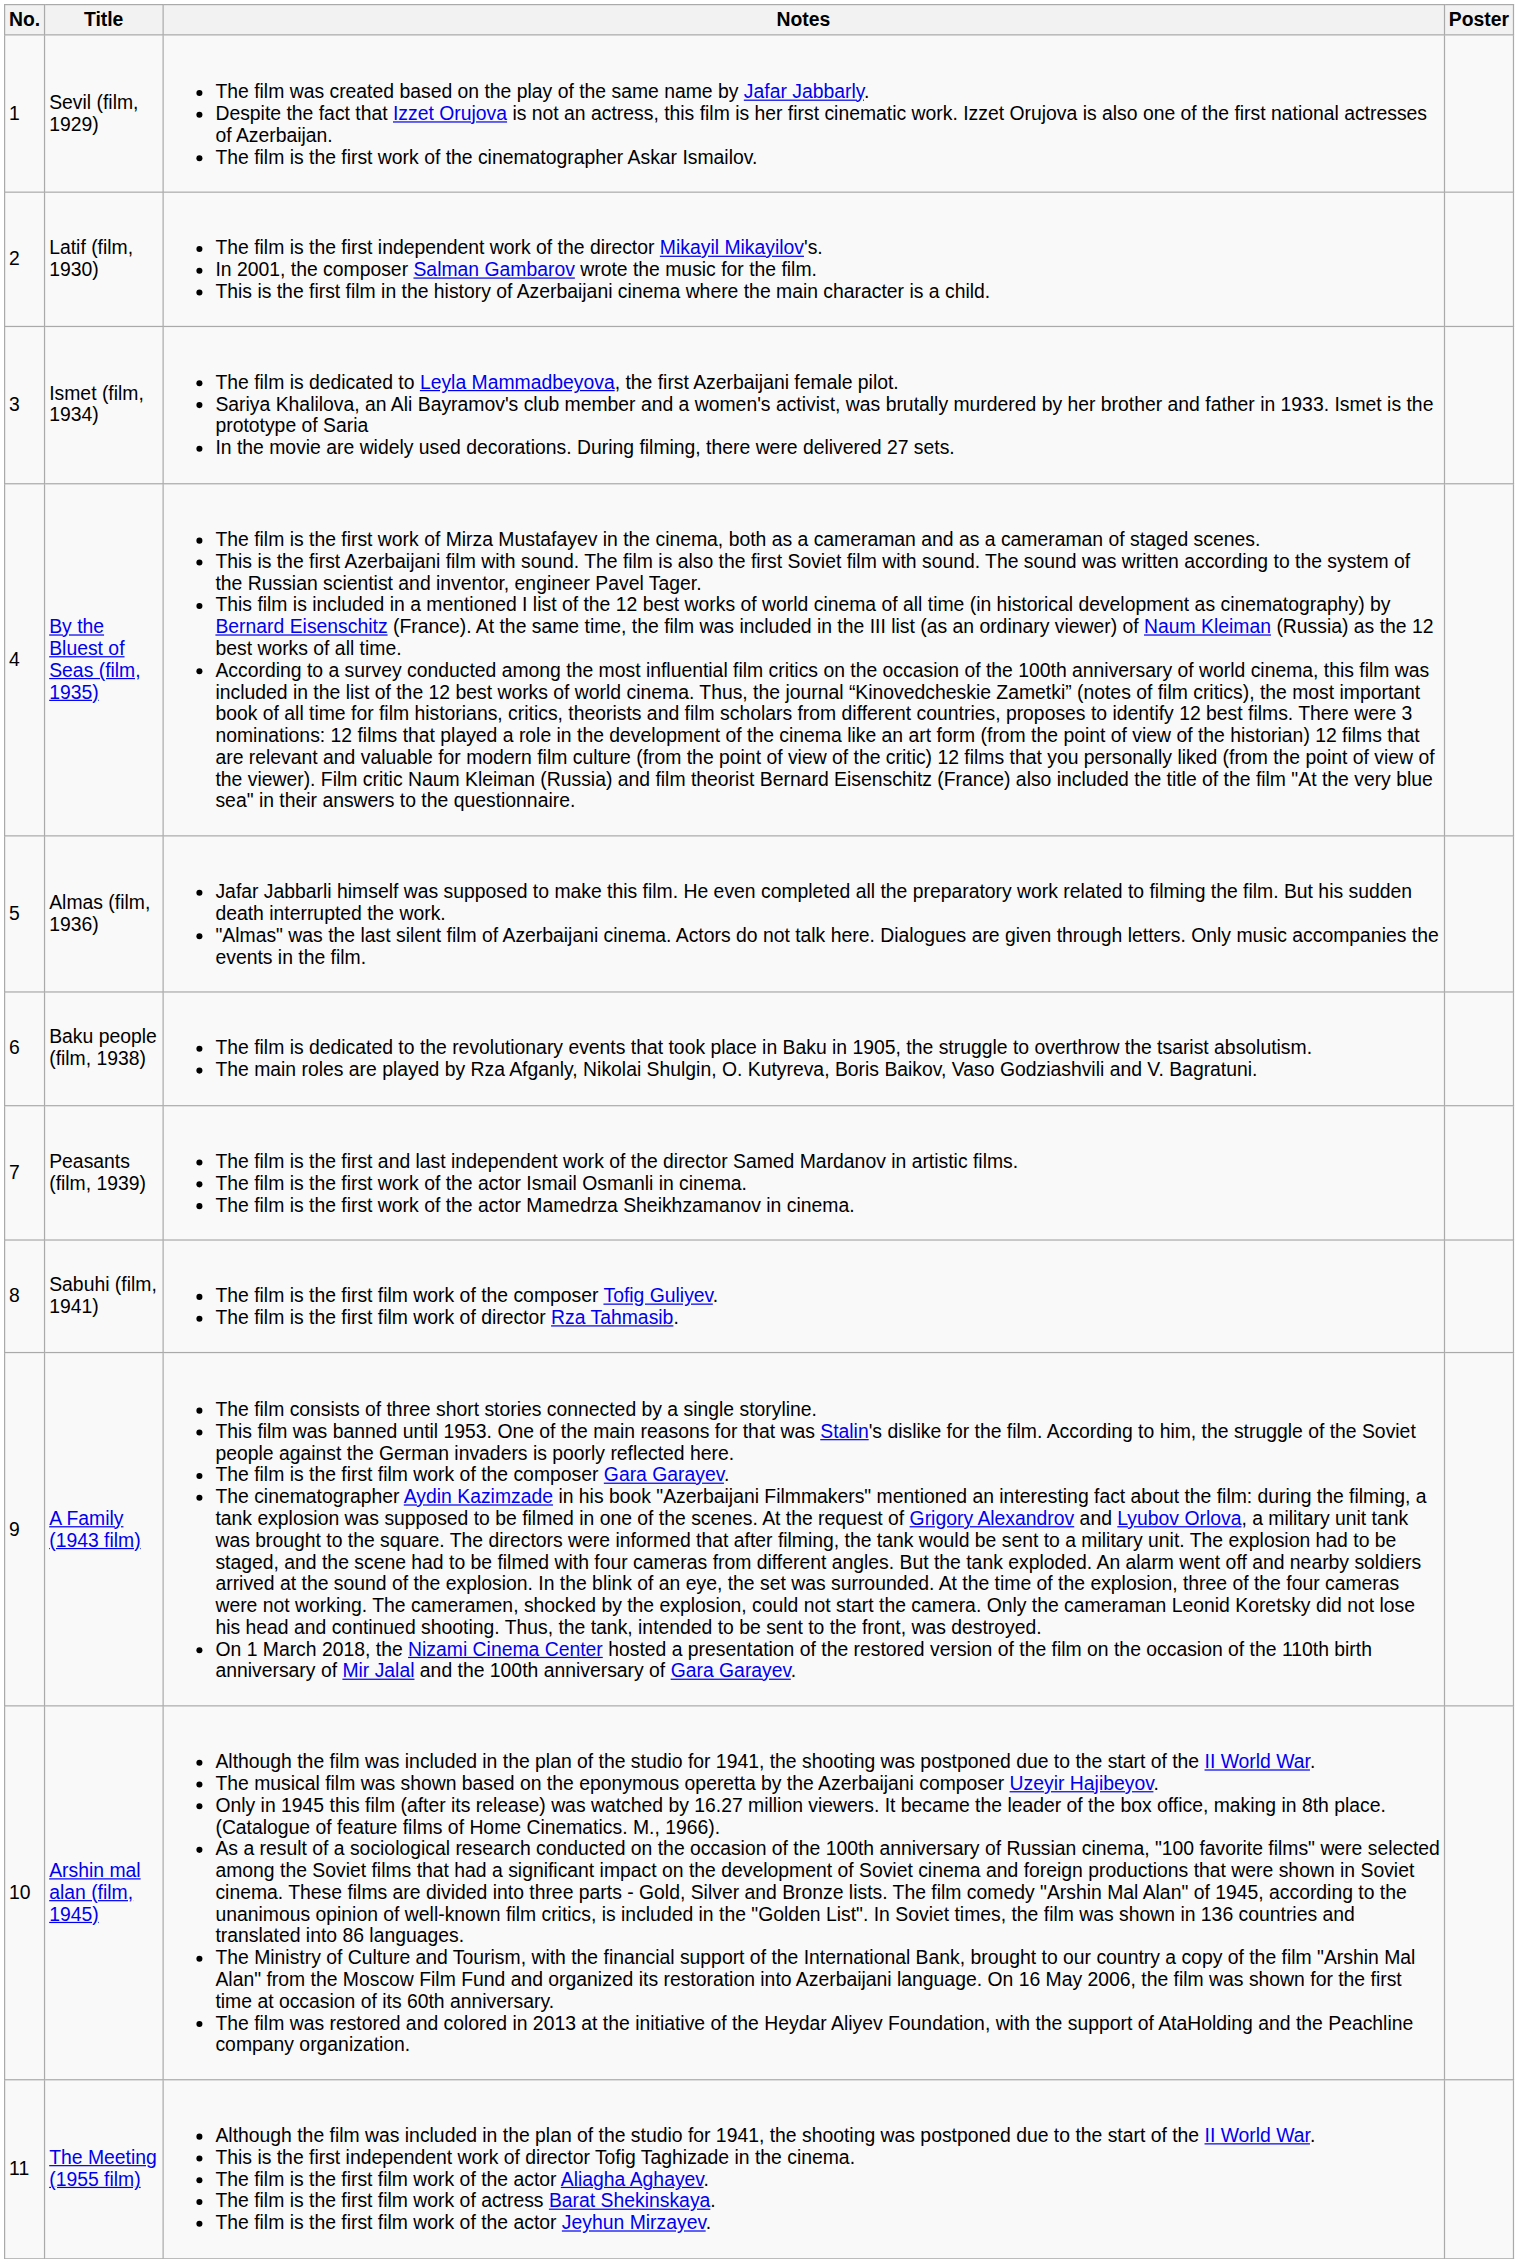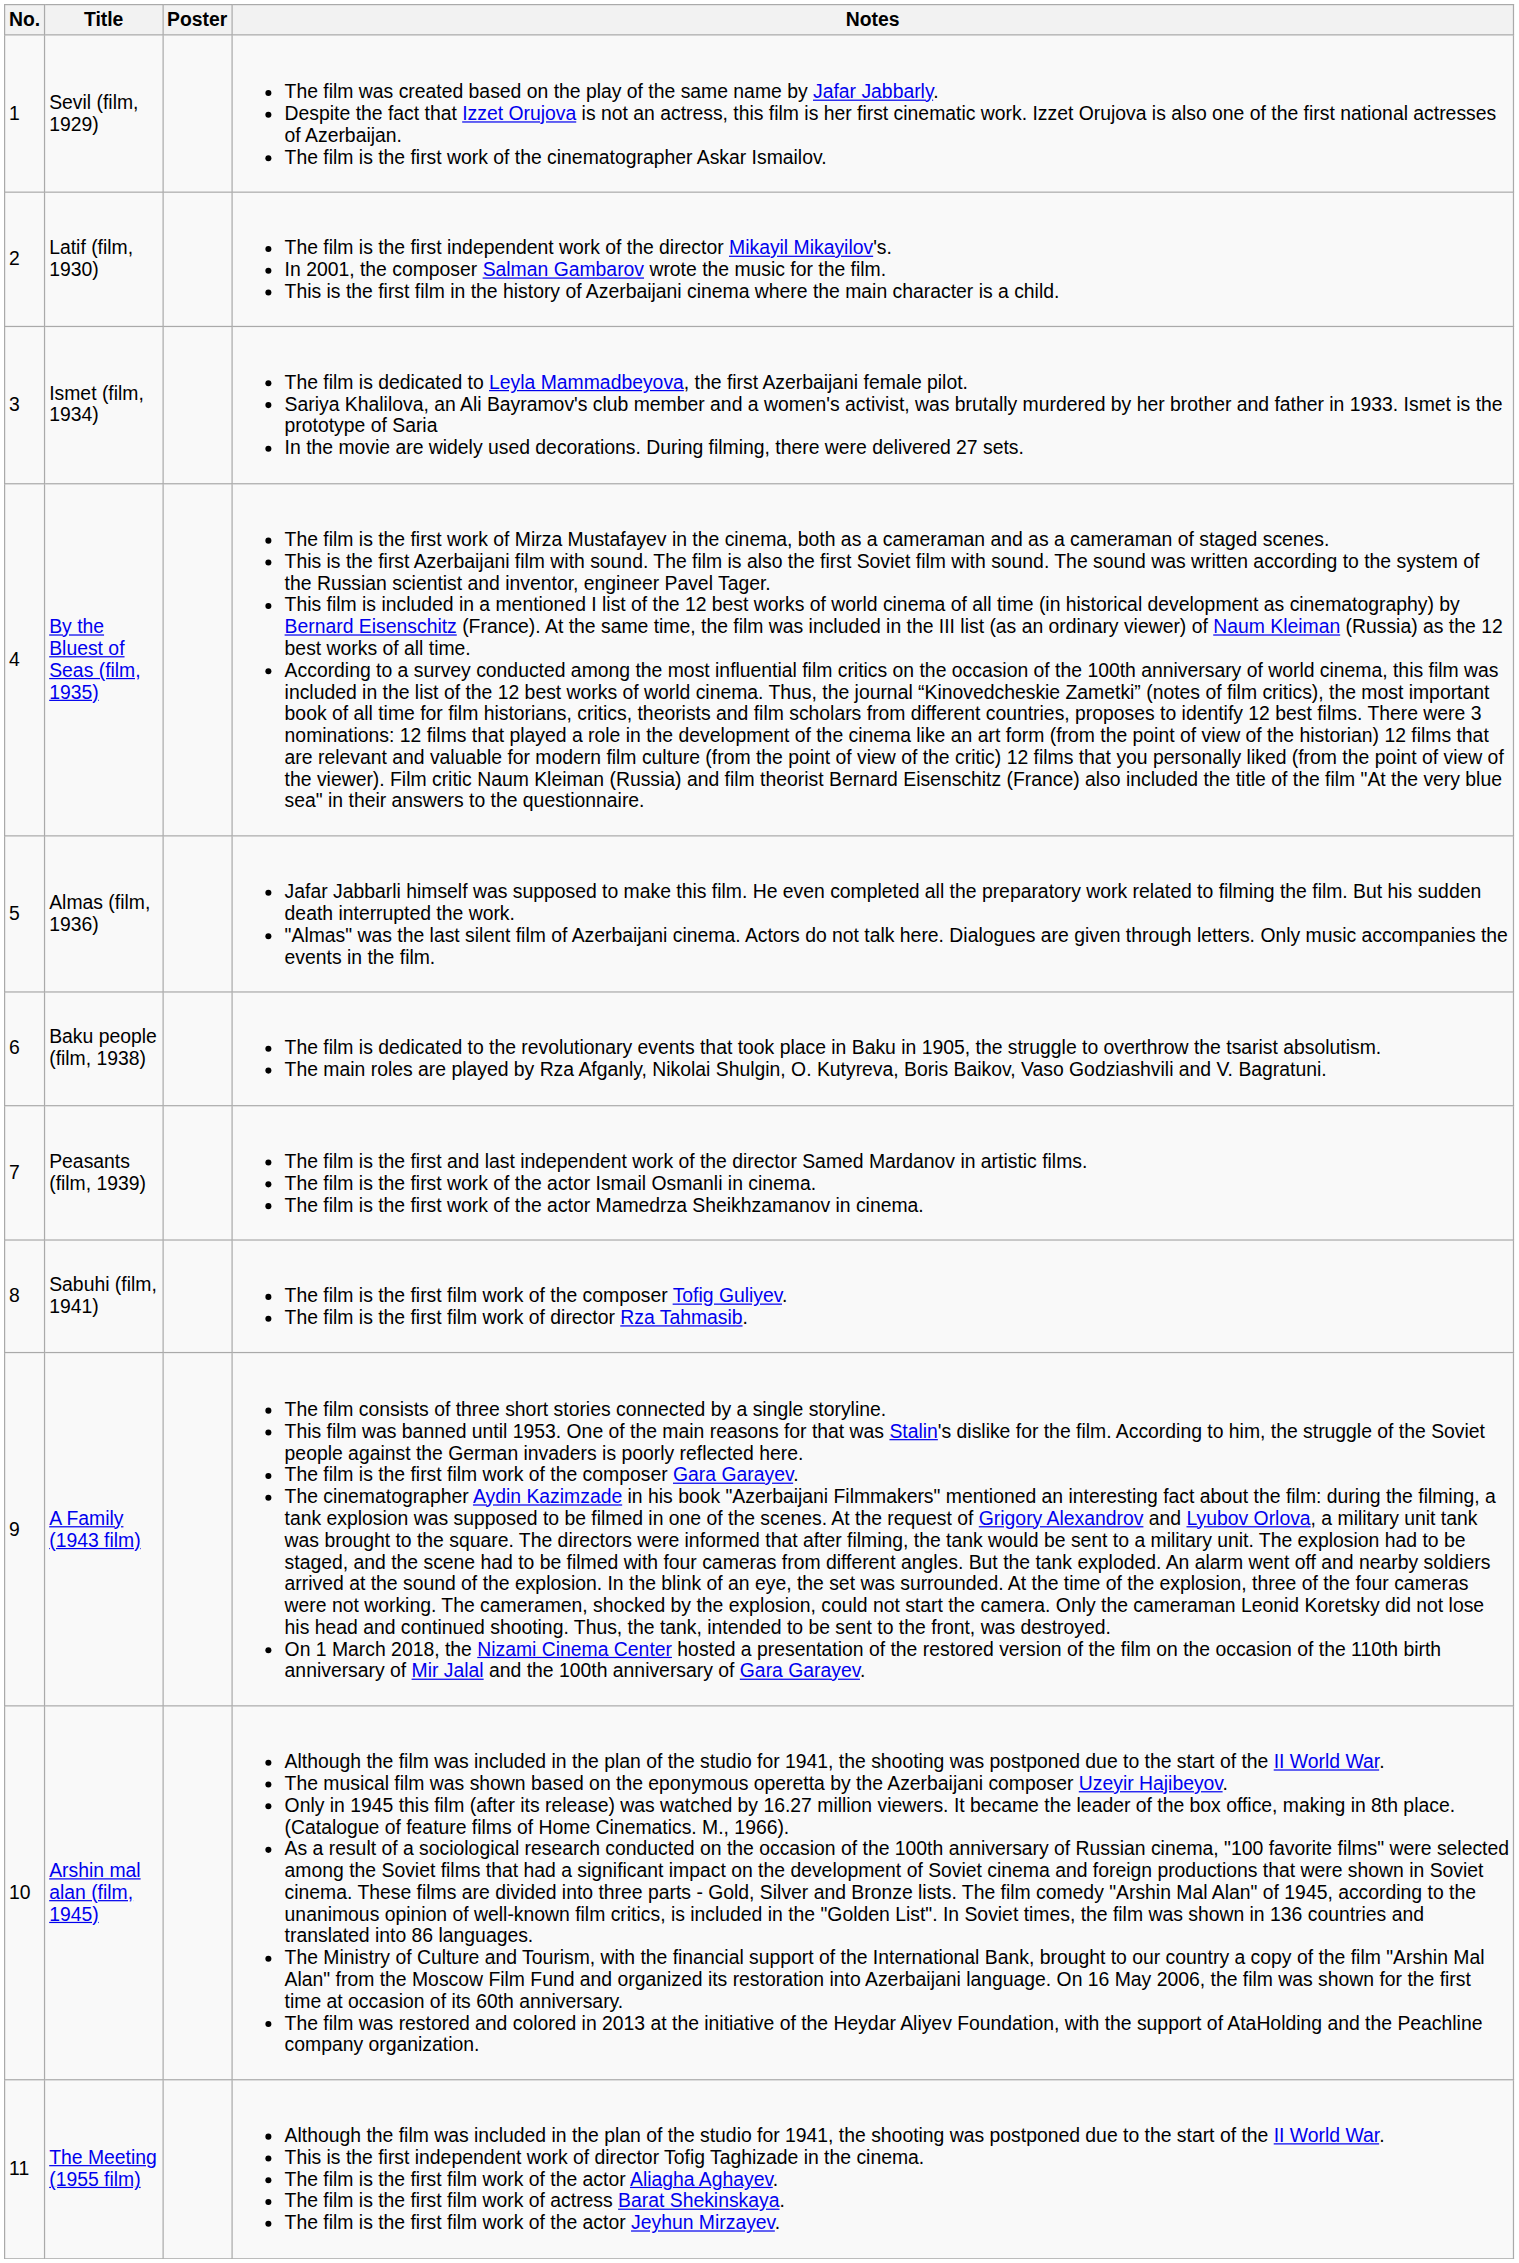columns swapped: Poster <-> Notes
